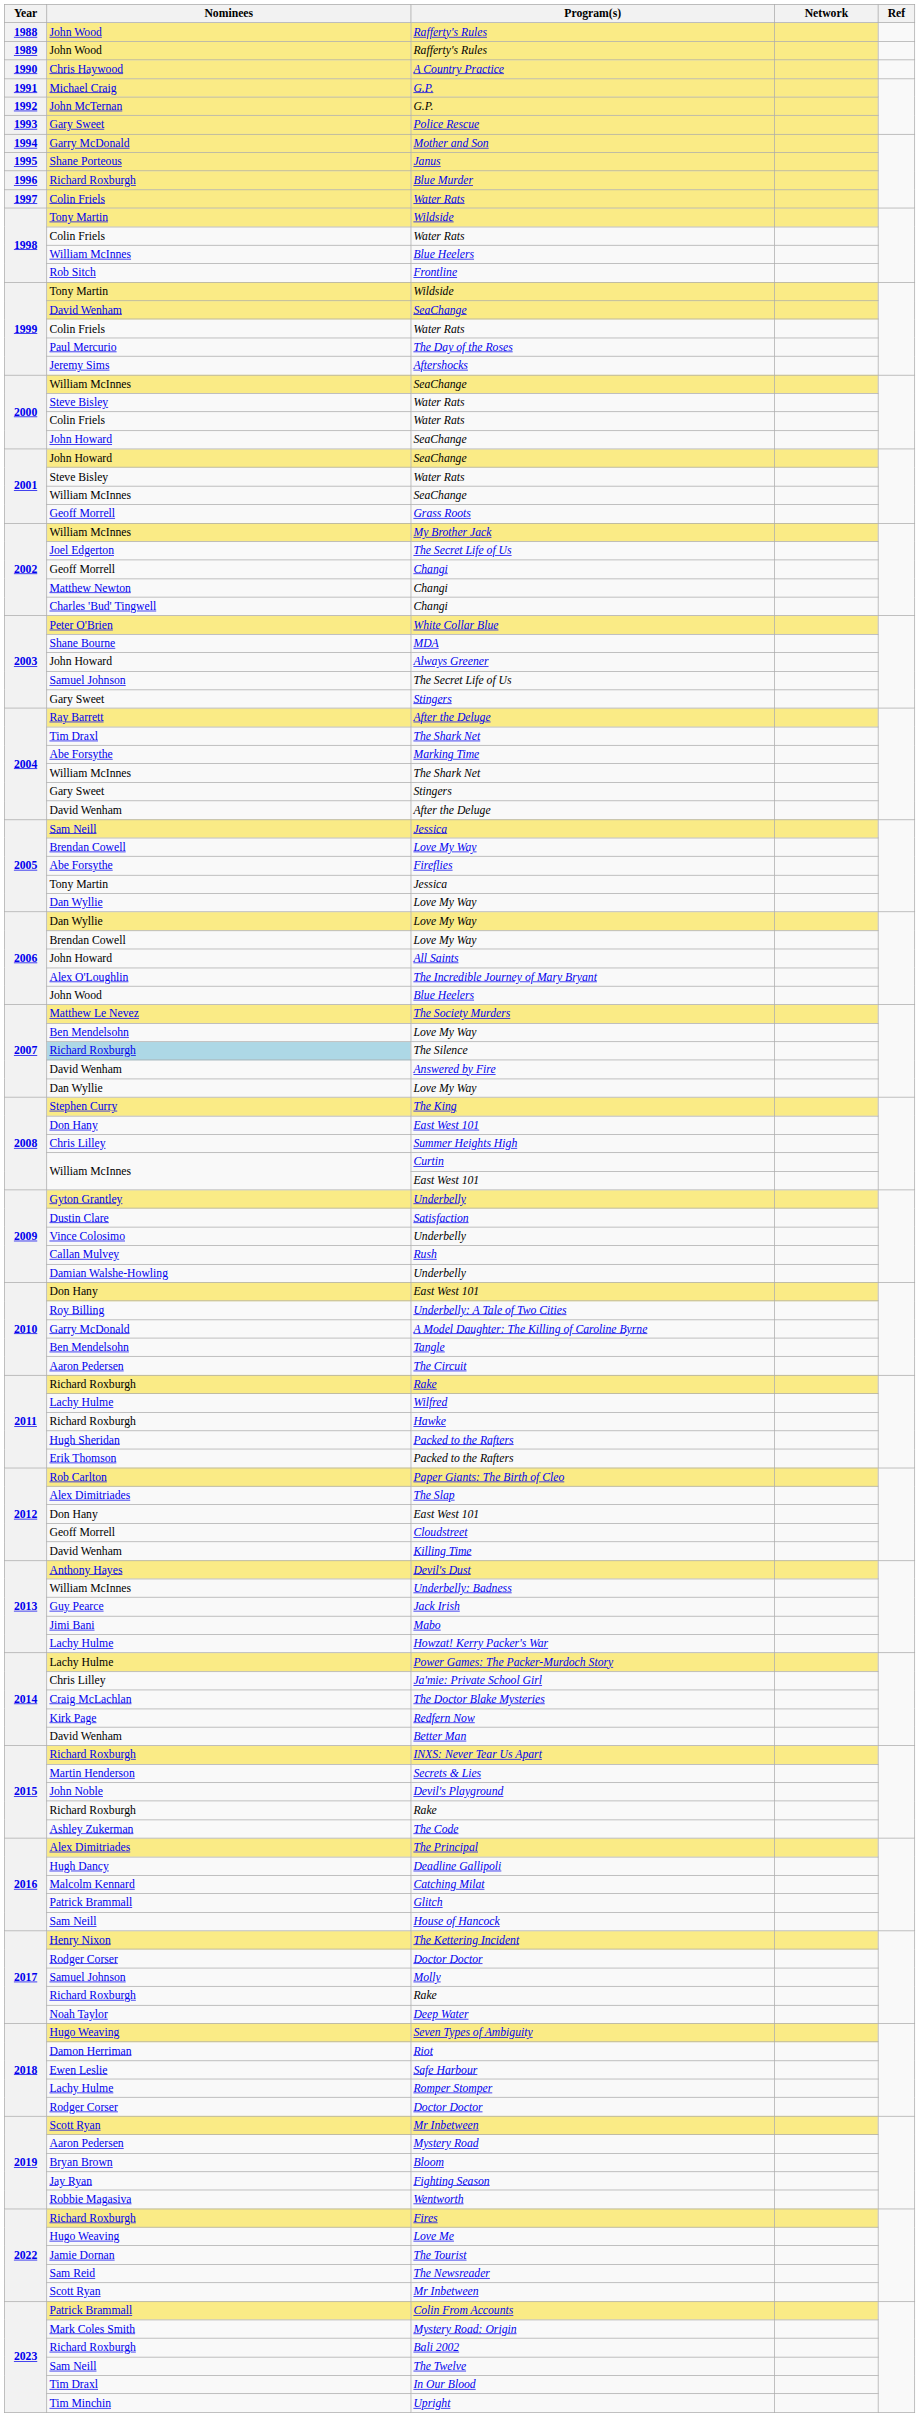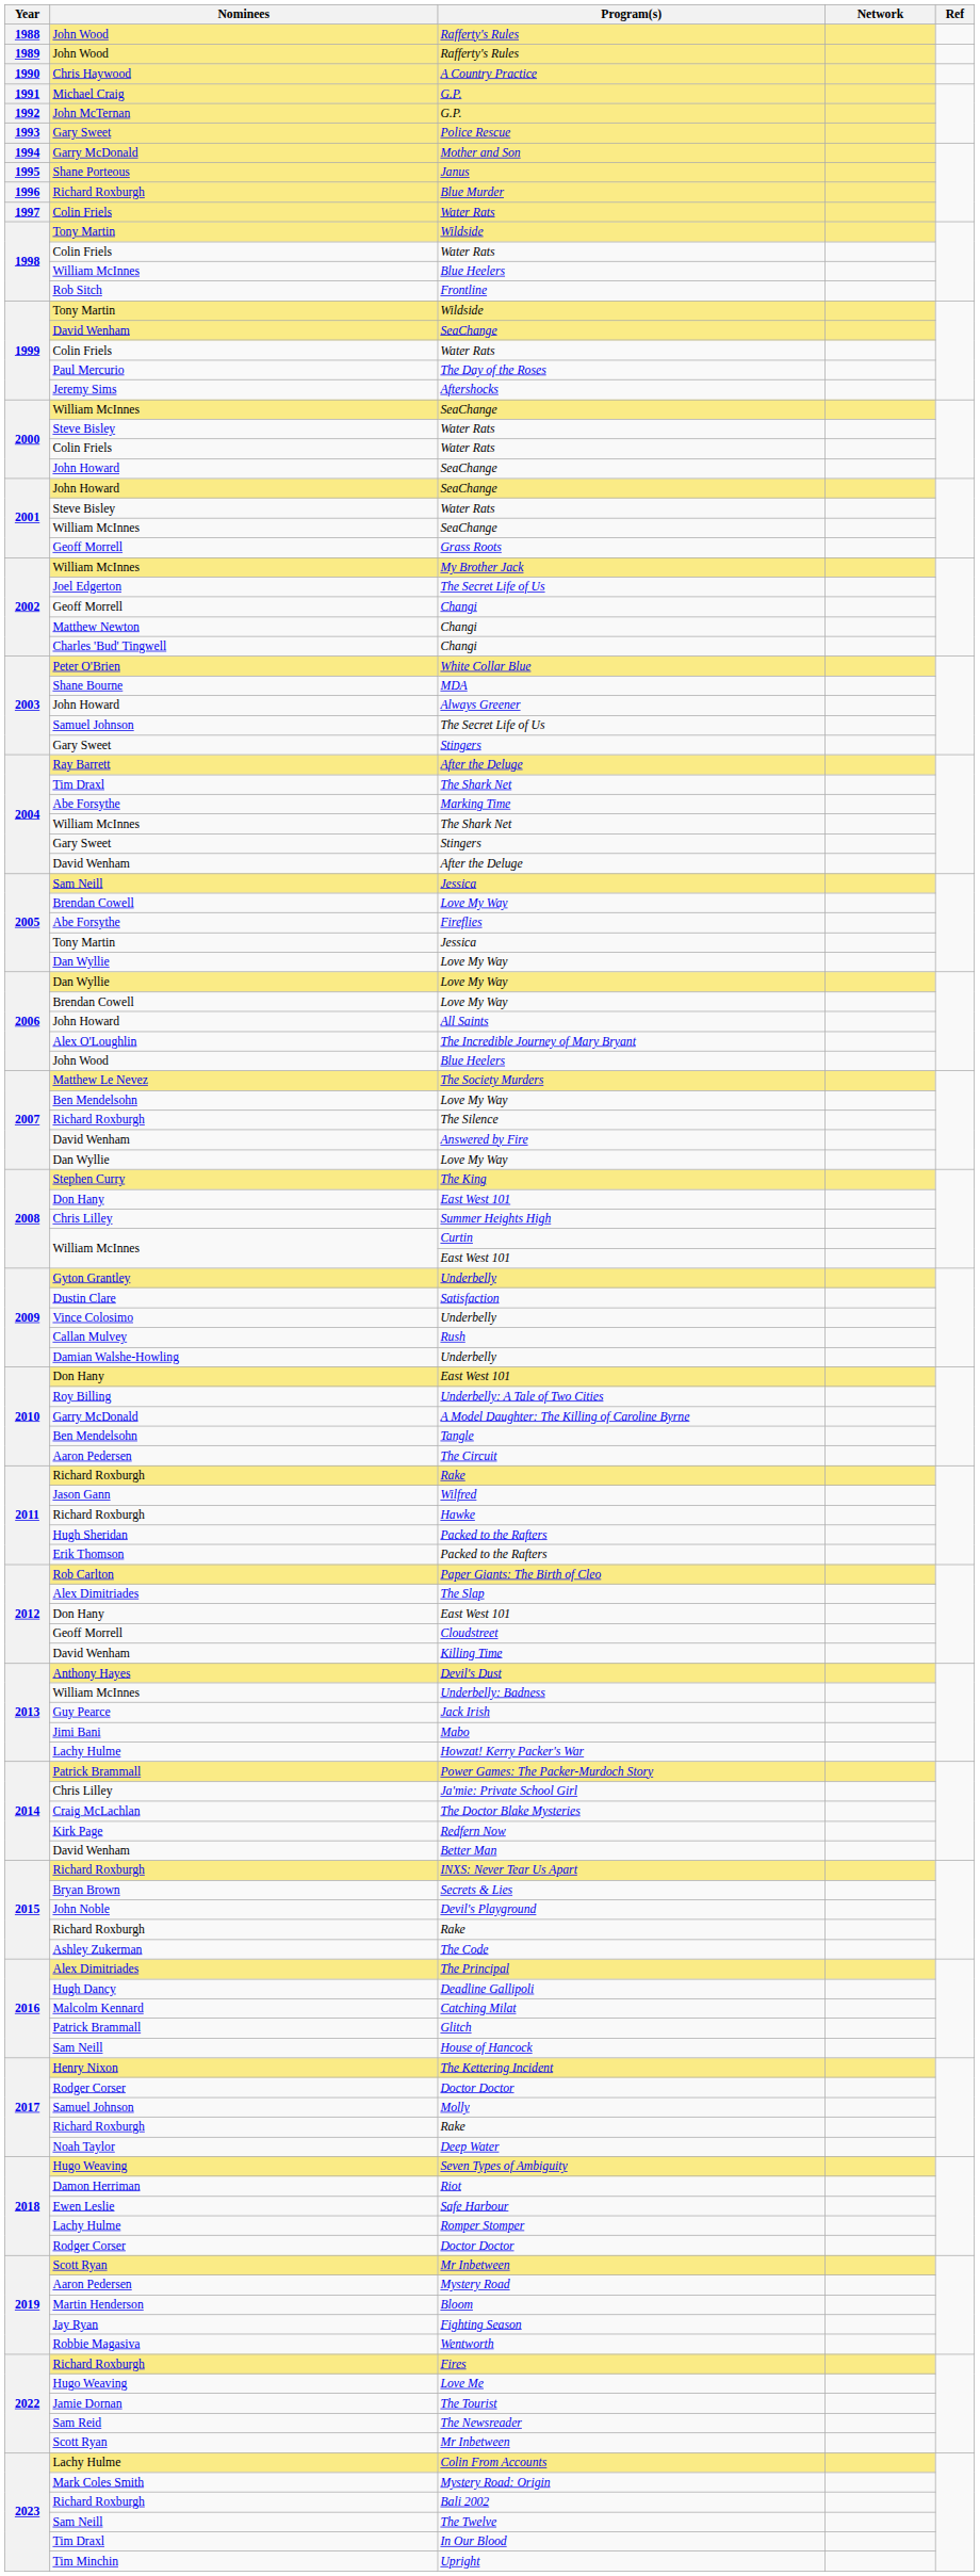The Silence | Nominees: lightblue background -> no background
Wilfred | Nominees: Lachy Hulme -> Jason Gann
Power Games: The Packer-Murdoch Story | Nominees: Lachy Hulme -> Patrick Brammall
Secrets & Lies | Nominees: Martin Henderson -> Bryan Brown
Bloom | Nominees: Bryan Brown -> Martin Henderson
Colin From Accounts | Nominees: Patrick Brammall -> Lachy Hulme
